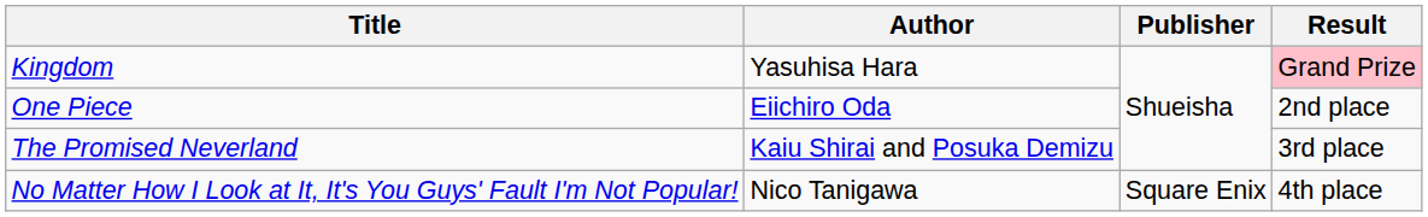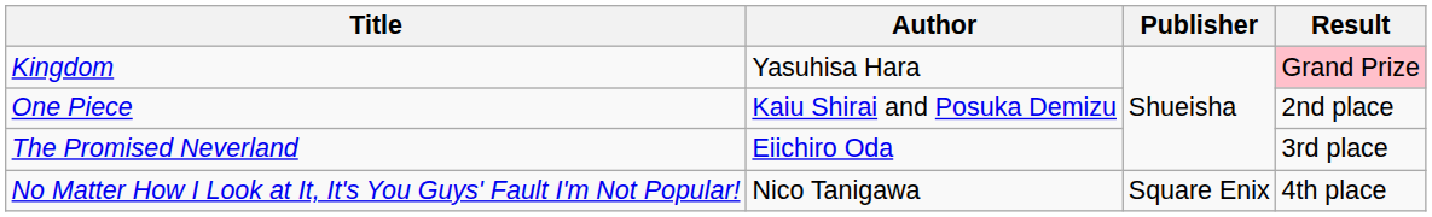One Piece | Author: Eiichiro Oda -> Kaiu Shirai and Posuka Demizu
The Promised Neverland | Author: Kaiu Shirai and Posuka Demizu -> Eiichiro Oda
